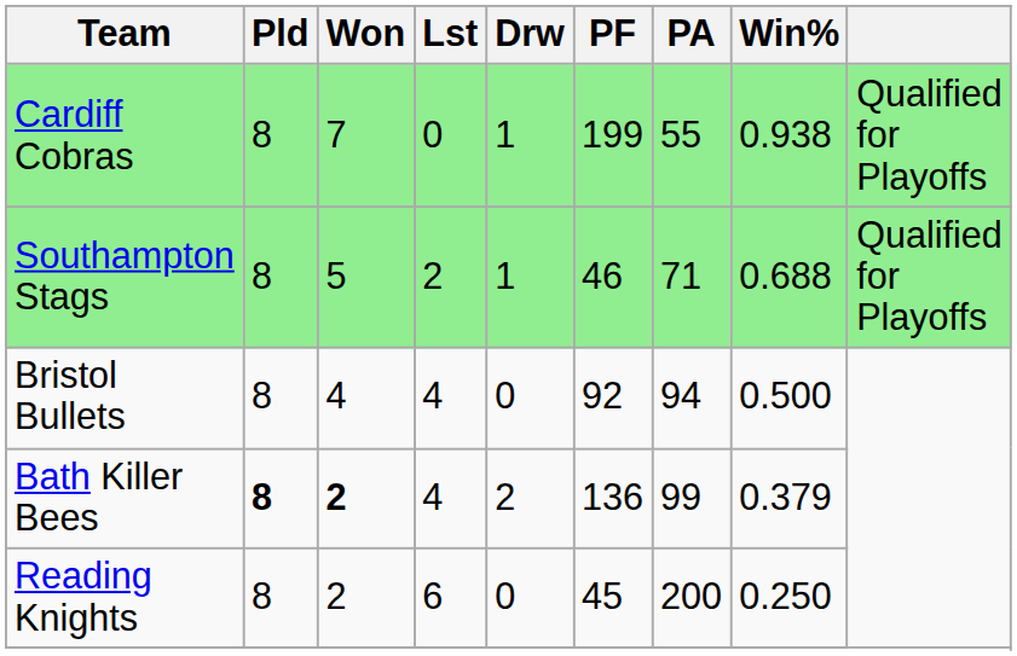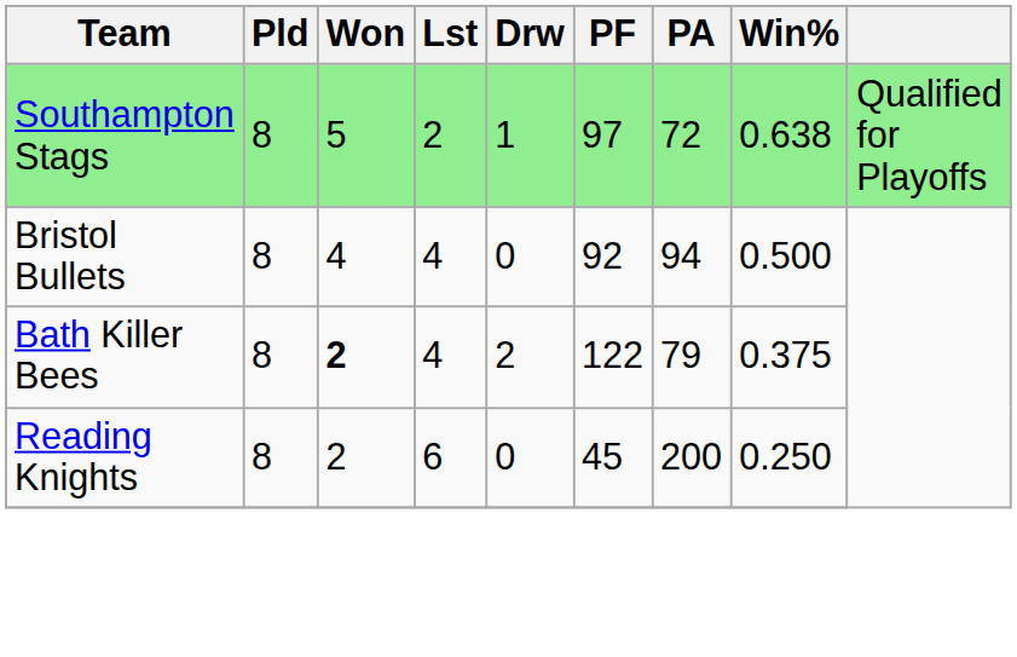- row: Cardiff Cobras | 8 | 7 | 0 | 1 | 199 | 55 | 0.938 | Qualified for Playoffs
Southampton Stags | PF: 46 -> 97
Southampton Stags | PA: 71 -> 72
Southampton Stags | Win%: 0.688 -> 0.638
Bath Killer Bees | Pld: bold -> normal
Bath Killer Bees | PF: 136 -> 122
Bath Killer Bees | PA: 99 -> 79
Bath Killer Bees | Win%: 0.379 -> 0.375
